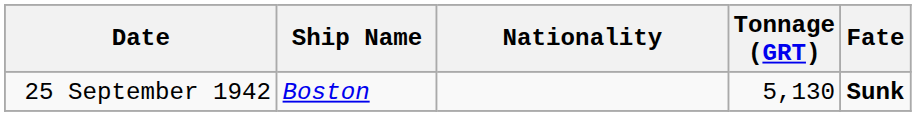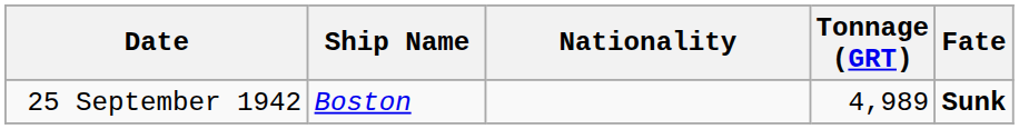25 September 1942 | Tonnage (GRT): 5,130 -> 4,989
